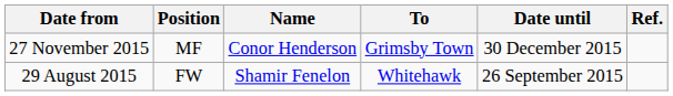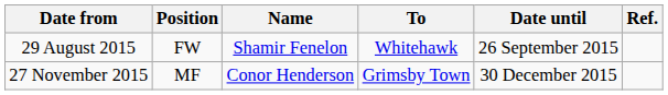rows swapped: 29 August 2015 <-> 27 November 2015
